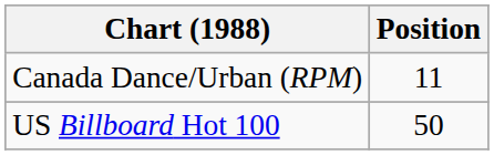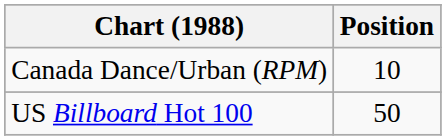Canada Dance/Urban (RPM) | Position: 11 -> 10
